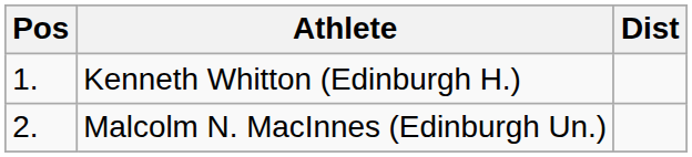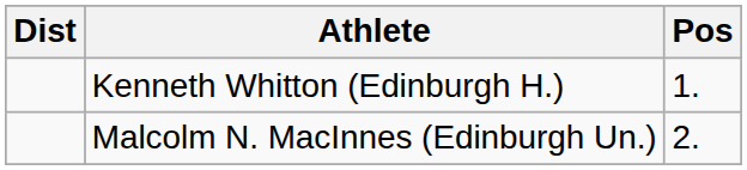columns swapped: Pos <-> Dist
